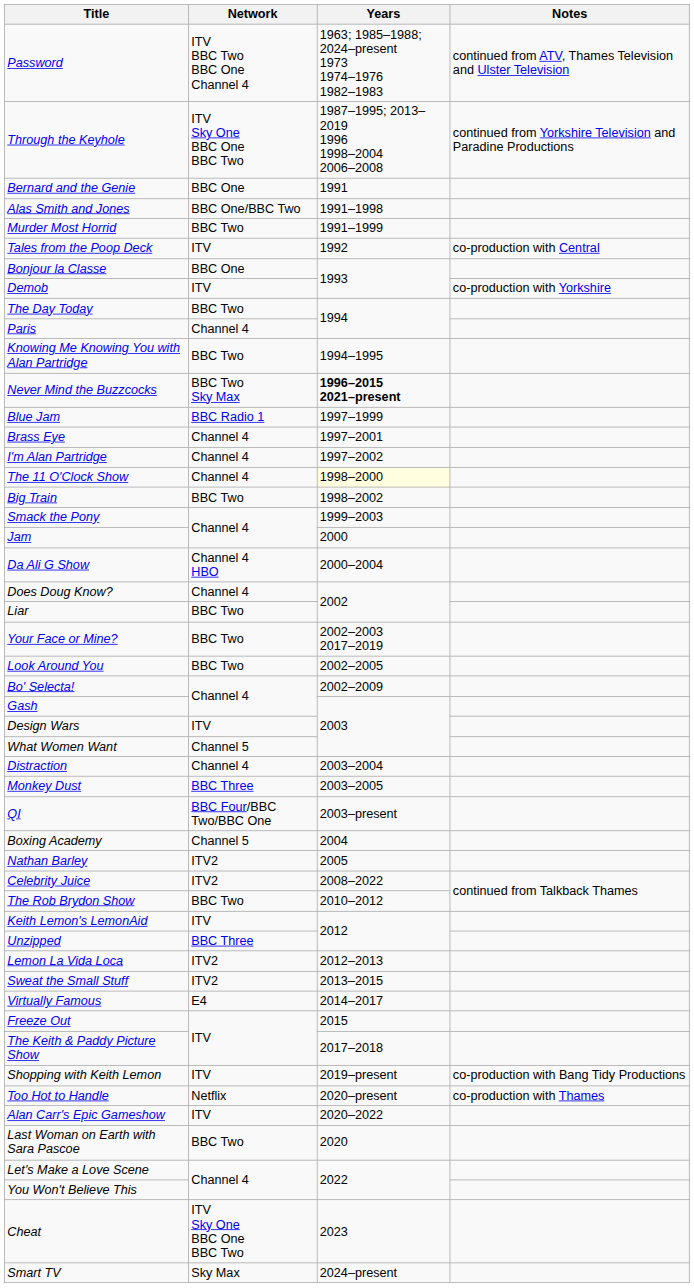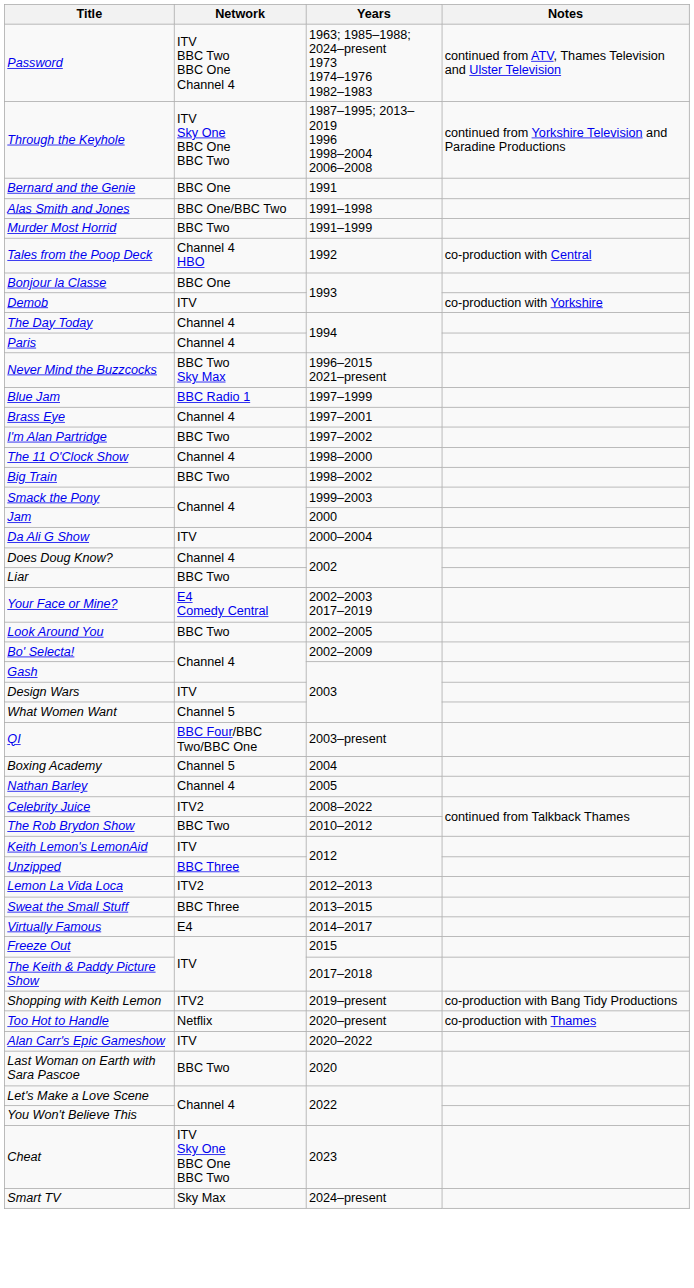Tales from the Poop Deck | Network: ITV -> Channel 4 HBO
The Day Today | Network: BBC Two -> Channel 4
- row: Knowing Me Knowing You with Alan Partridge | BBC Two | 1994–1995
Never Mind the Buzzcocks | Years: bold -> normal
I'm Alan Partridge | Network: Channel 4 -> BBC Two
The 11 O'Clock Show | Years: lightyellow background -> no background
Da Ali G Show | Network: Channel 4 HBO -> ITV
Your Face or Mine? | Network: BBC Two -> E4 Comedy Central
- row: Distraction | Channel 4 | 2003–2004
- row: Monkey Dust | BBC Three | 2003–2005
Nathan Barley | Network: ITV2 -> Channel 4
Sweat the Small Stuff | Network: ITV2 -> BBC Three
Shopping with Keith Lemon | Network: ITV -> ITV2
